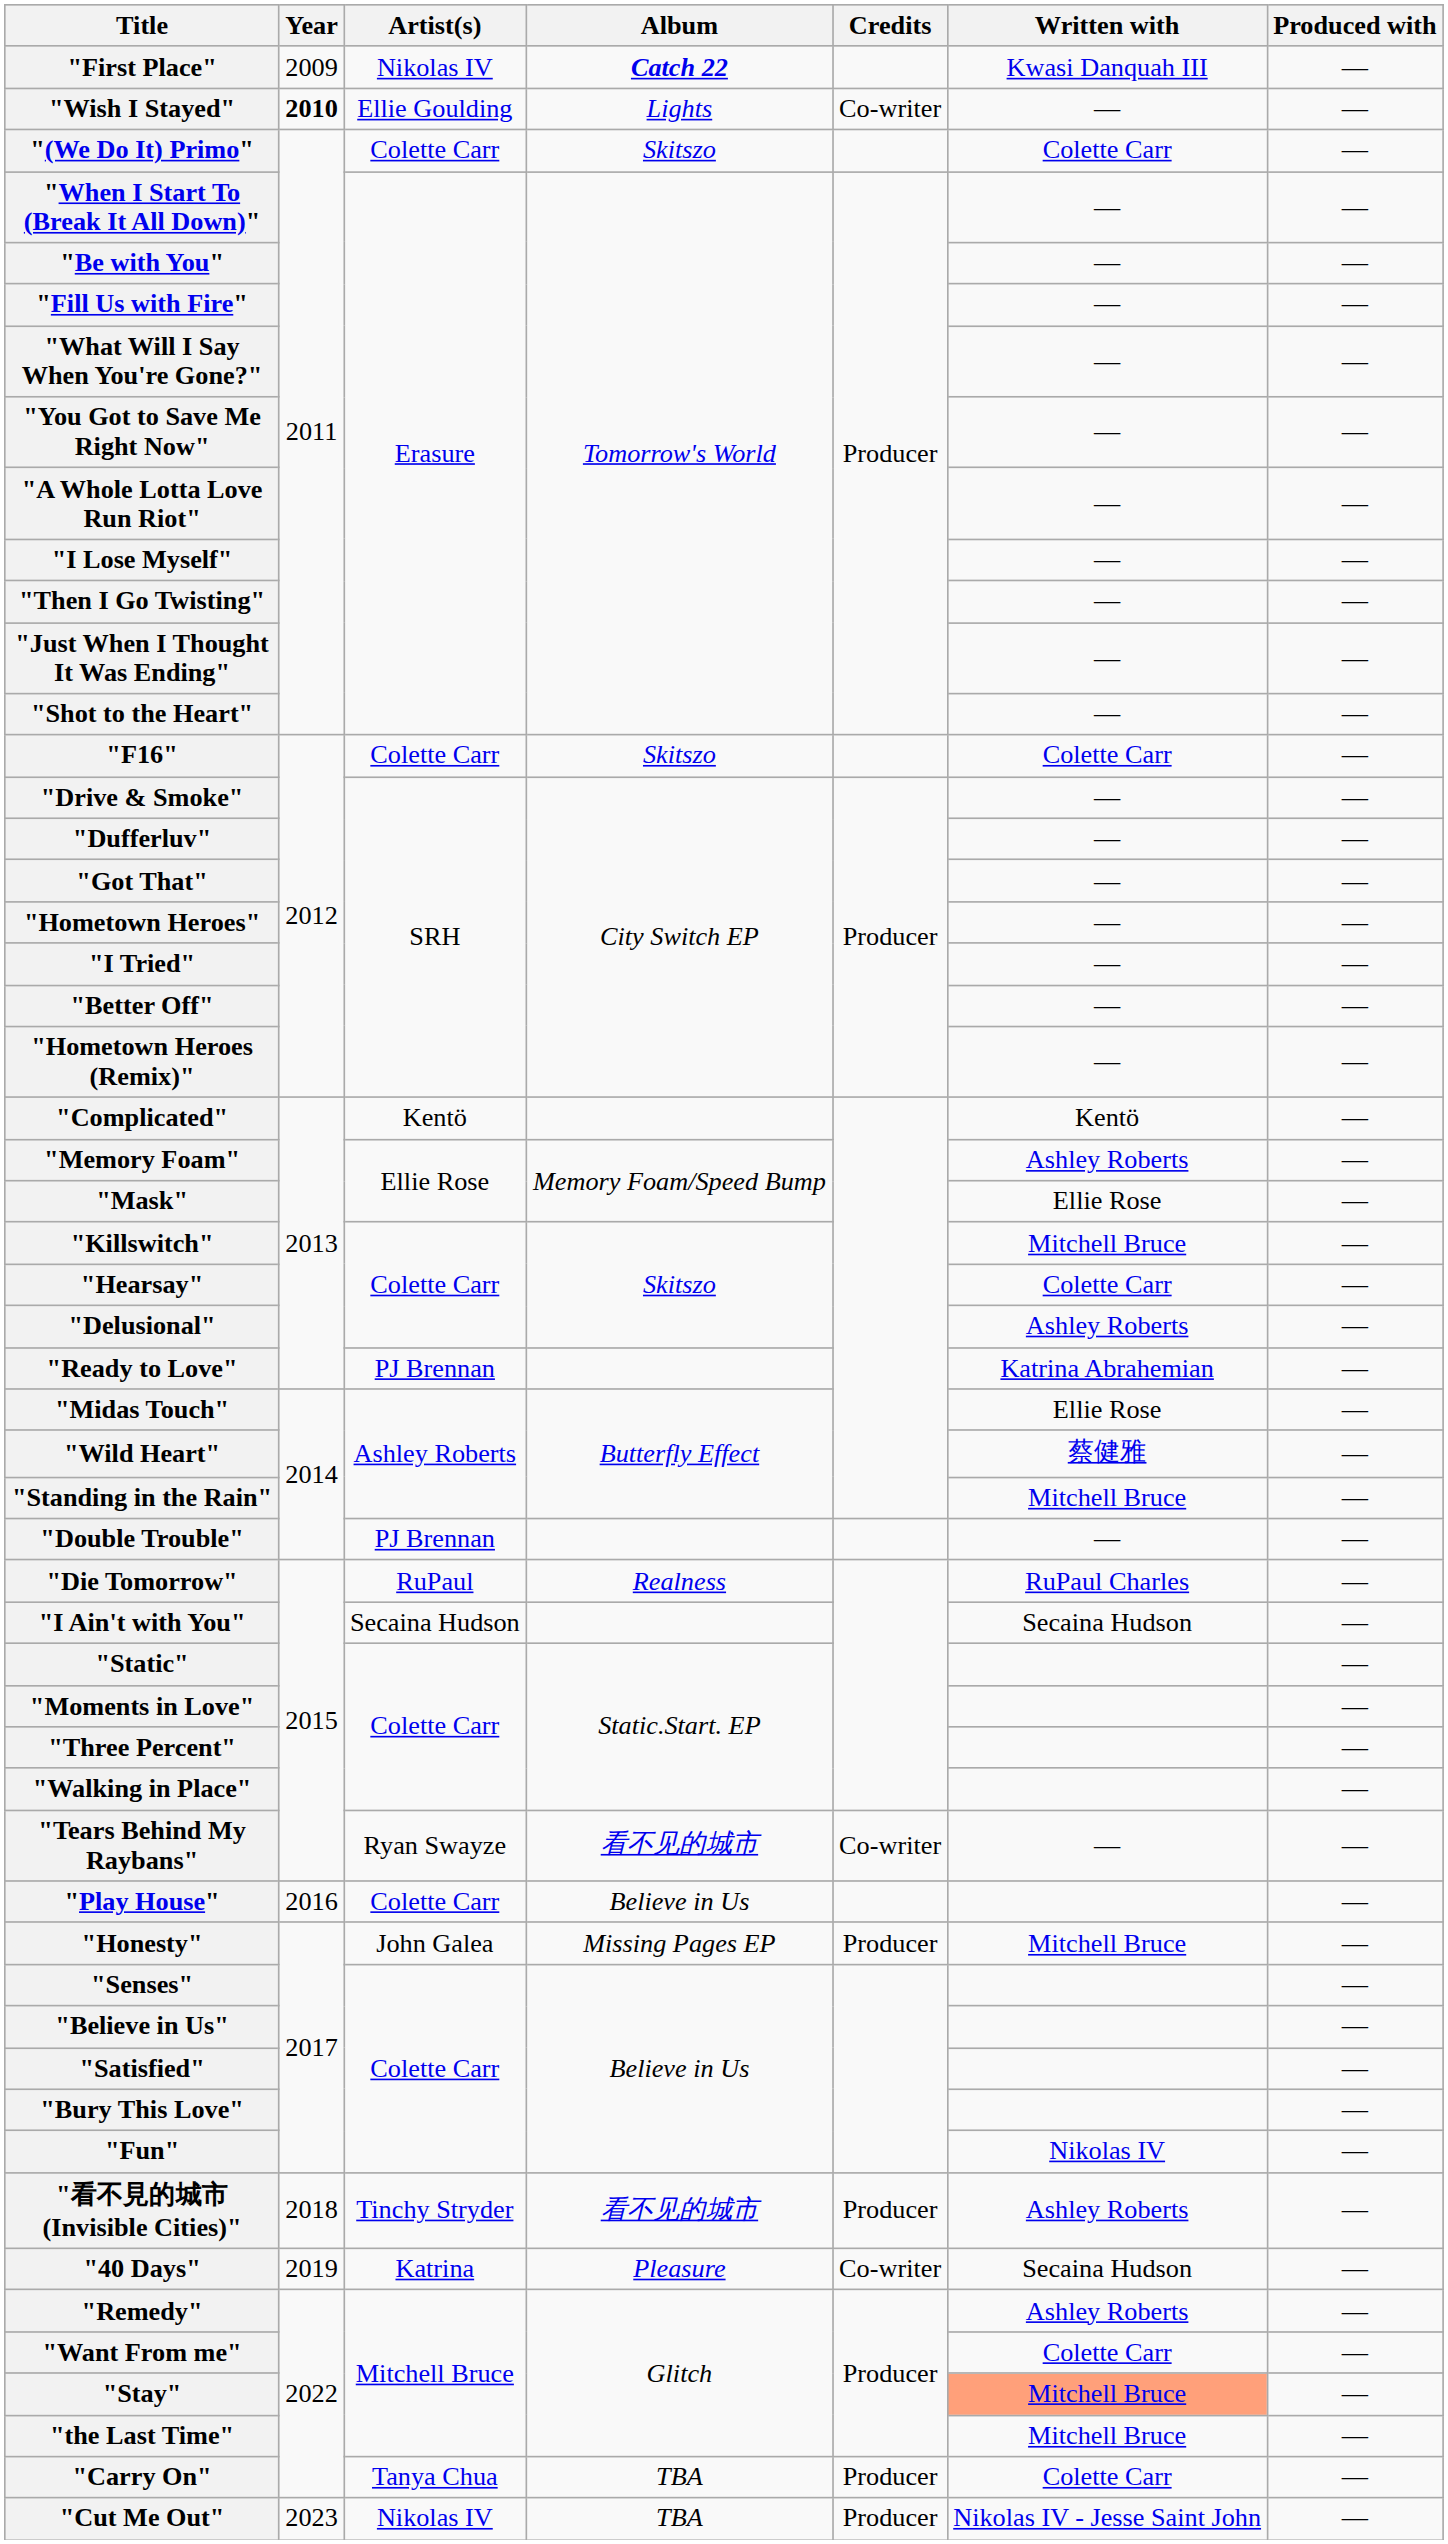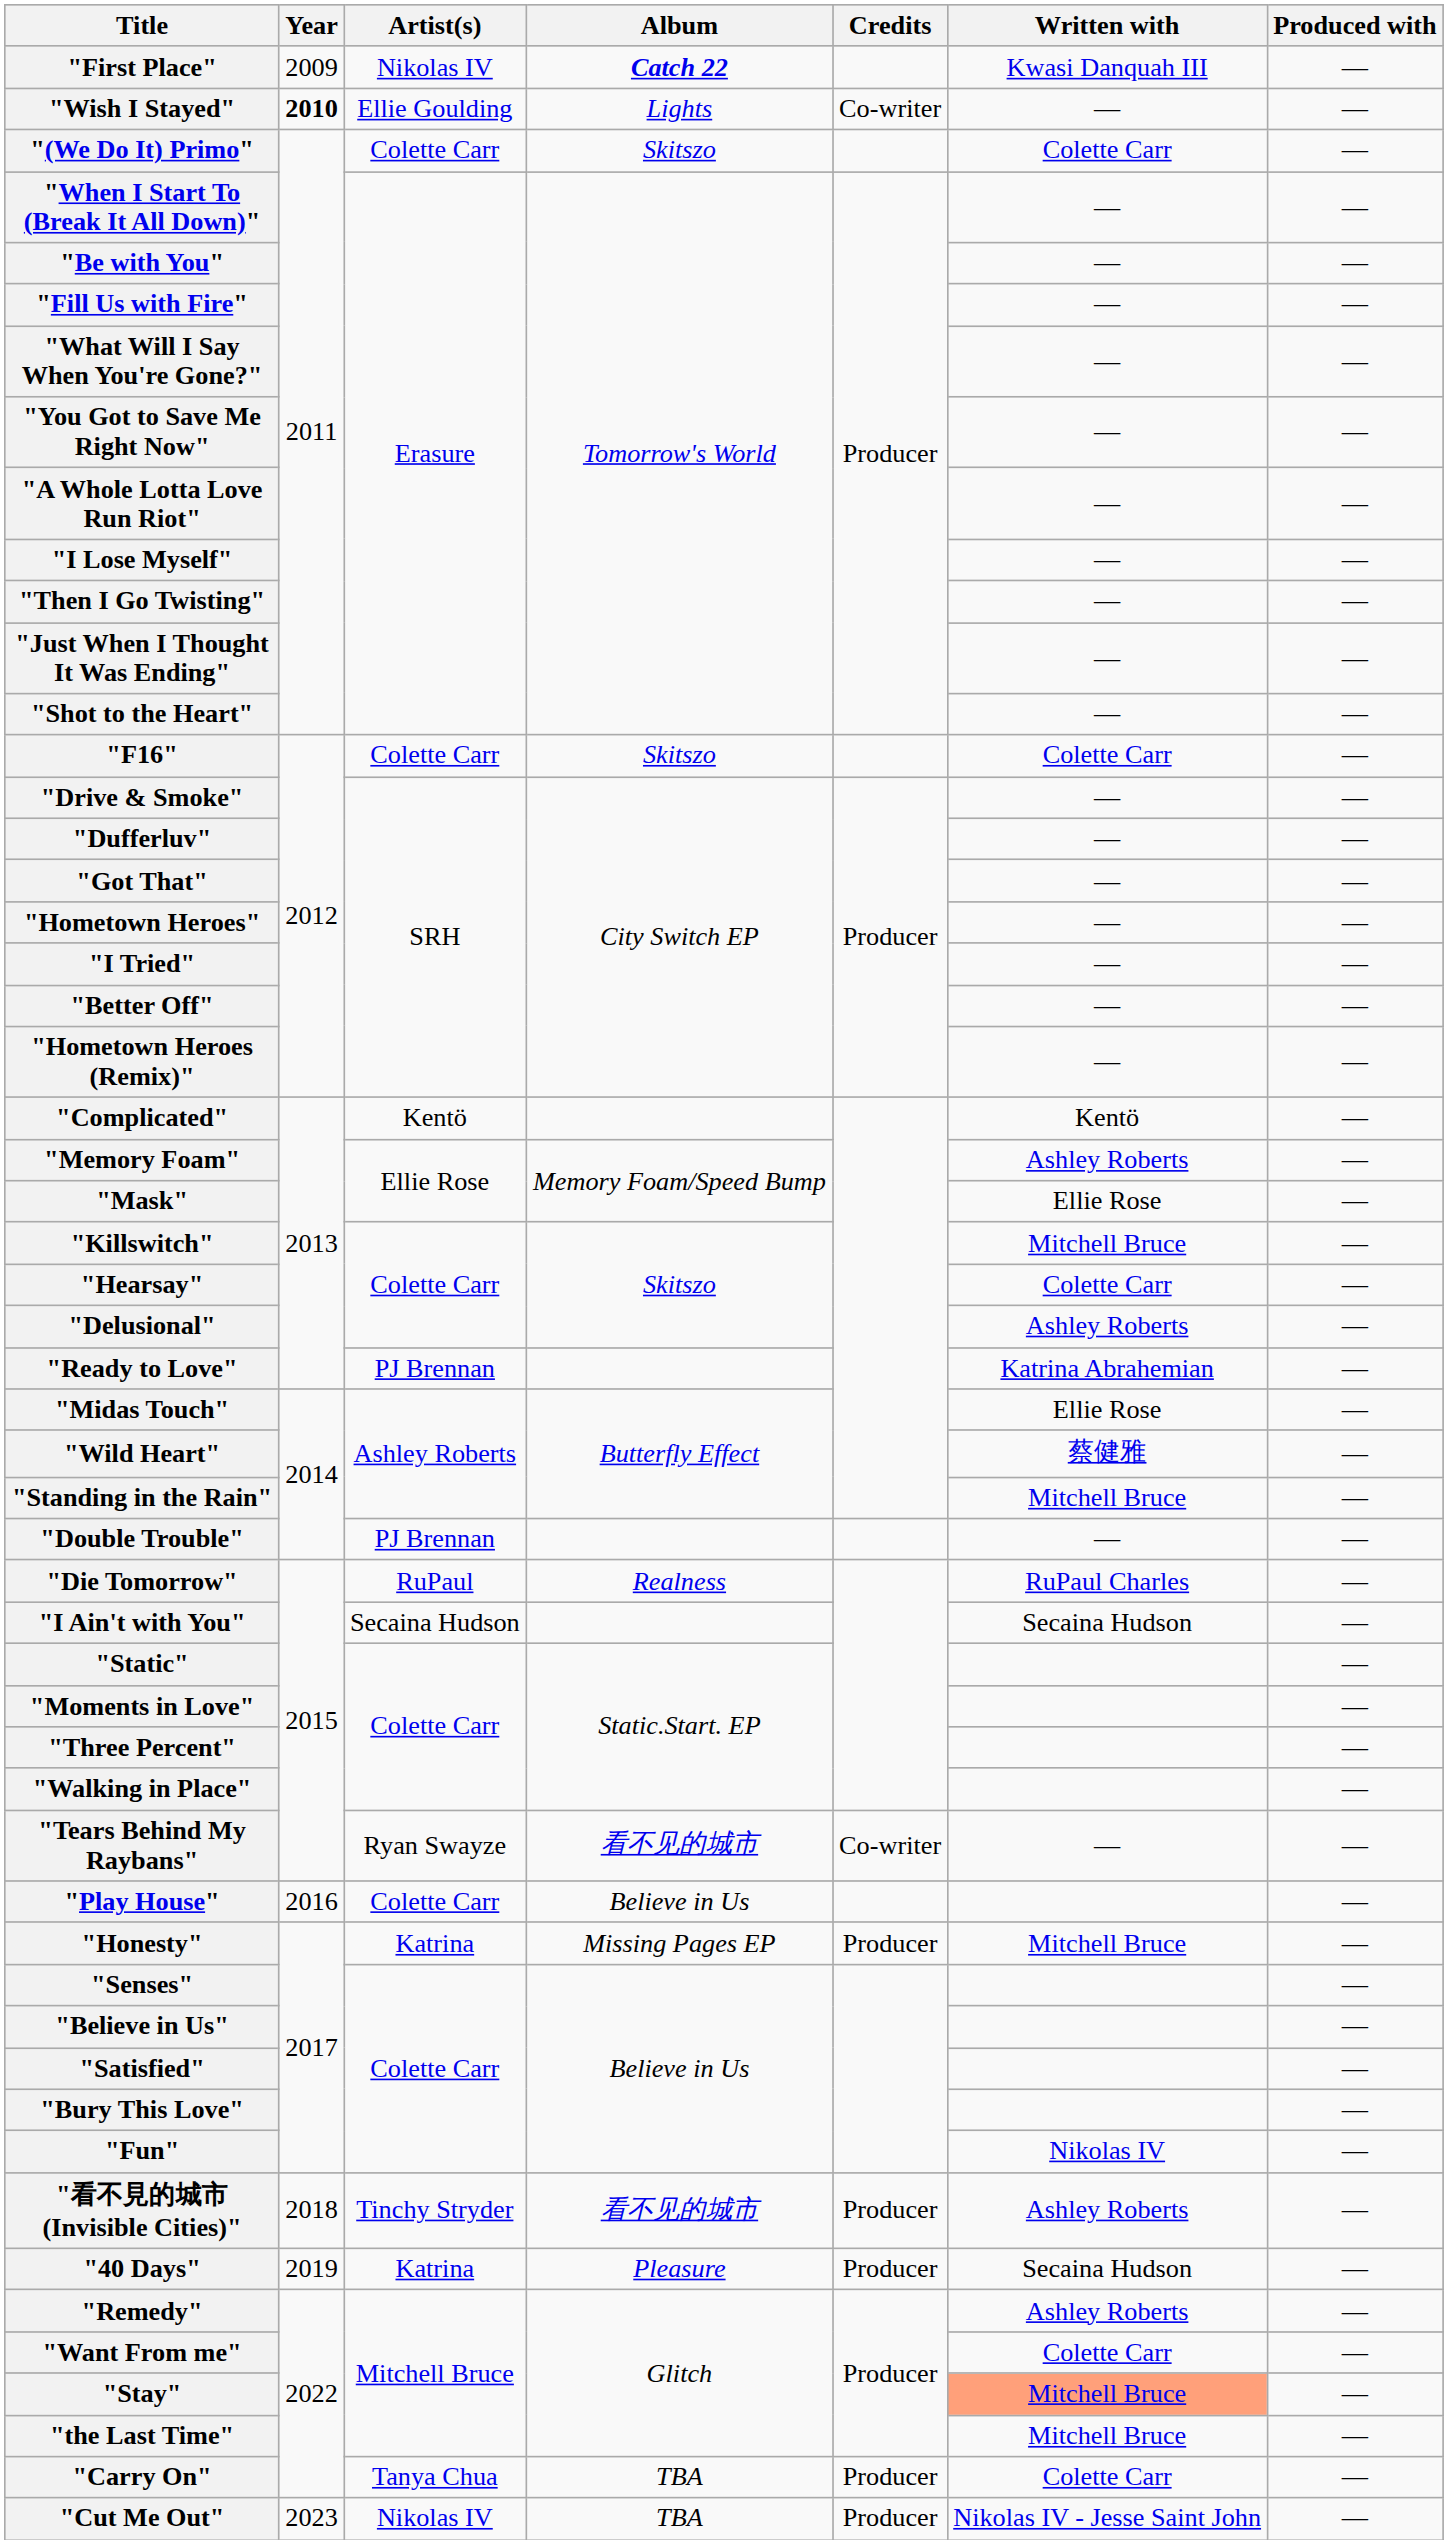"Honesty" | Artist(s): John Galea -> Katrina
"40 Days" | Credits: Co-writer -> Producer
